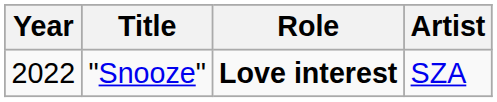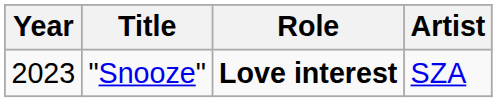"Snooze" | Year: 2022 -> 2023
